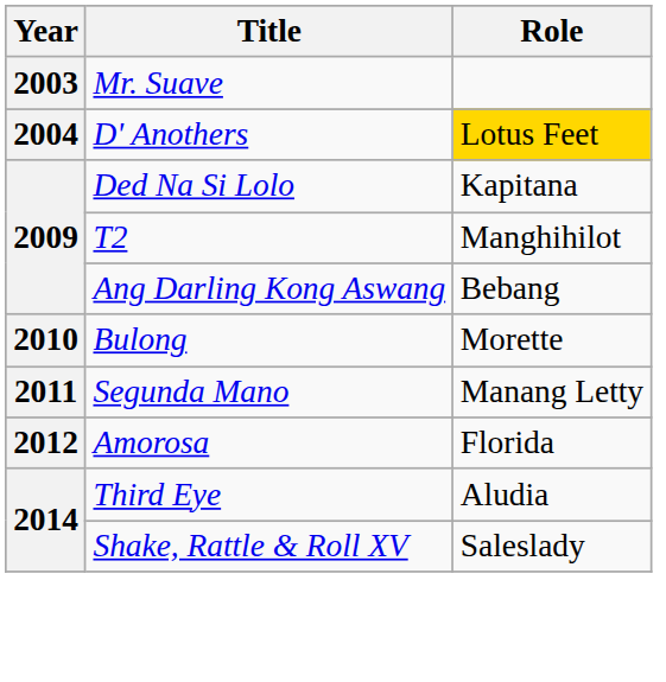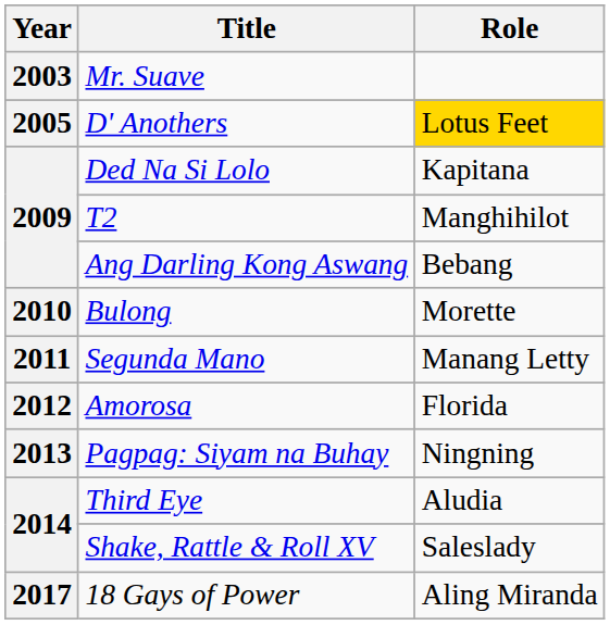D' Anothers | Year: 2004 -> 2005
+ row: 2013 | Pagpag: Siyam na Buhay | Ningning
+ row: 2017 | 18 Gays of Power | Aling Miranda
